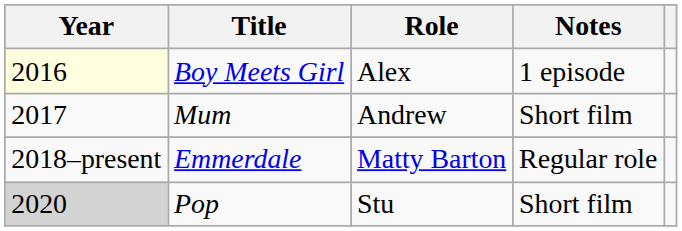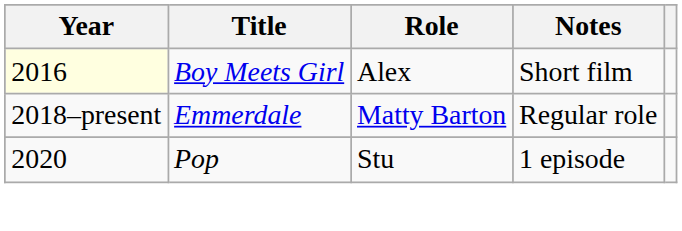Boy Meets Girl | Notes: 1 episode -> Short film
- row: 2017 | Mum | Andrew | Short film
Pop | Year: lightgrey background -> no background
Pop | Notes: Short film -> 1 episode
